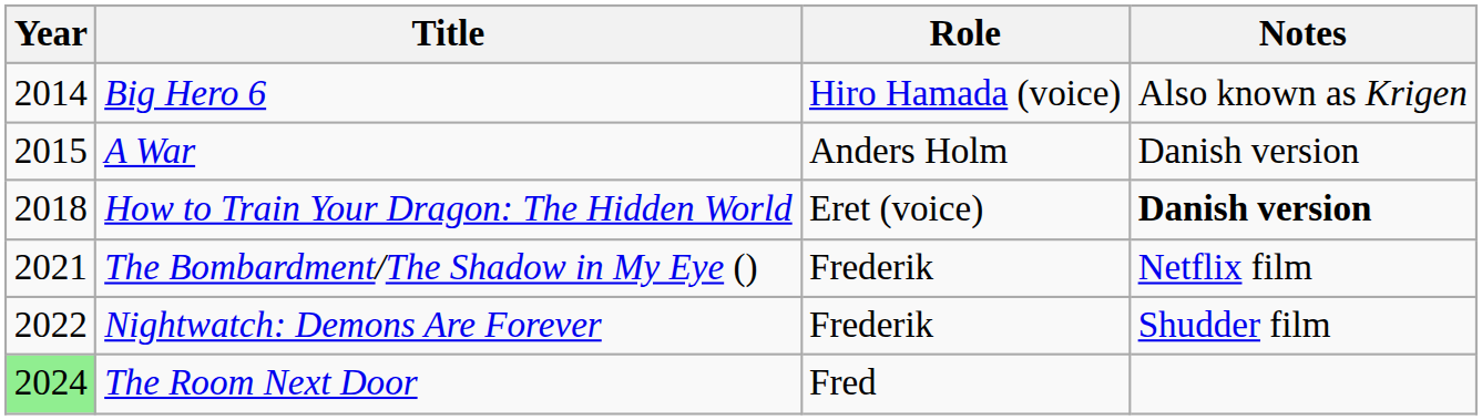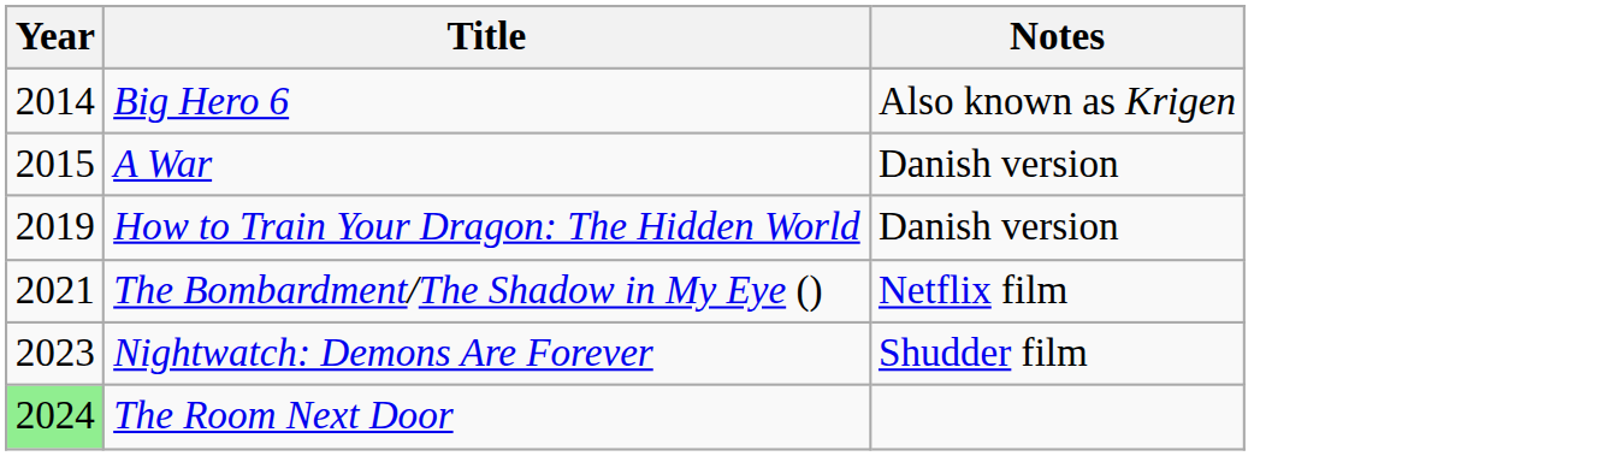- column: Role | Hiro Hamada (voice) | Anders Holm | Eret (voice) | Frederik | Frederik | Fred
How to Train Your Dragon: The Hidden World | Year: 2018 -> 2019
How to Train Your Dragon: The Hidden World | Notes: bold -> normal
Nightwatch: Demons Are Forever | Year: 2022 -> 2023
